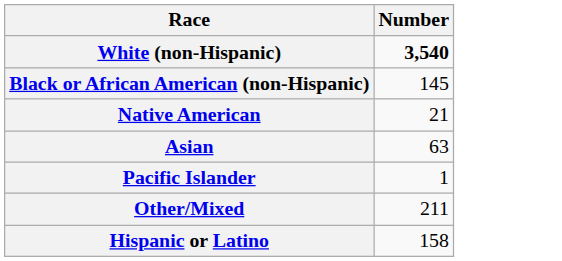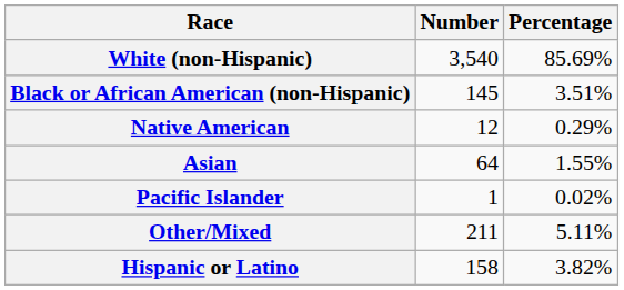+ column: Percentage | 85.69% | 3.51% | 0.29% | 1.55% | 0.02% | 5.11% | 3.82%
White (non-Hispanic) | Number: bold -> normal
Native American | Number: 21 -> 12
Asian | Number: 63 -> 64
